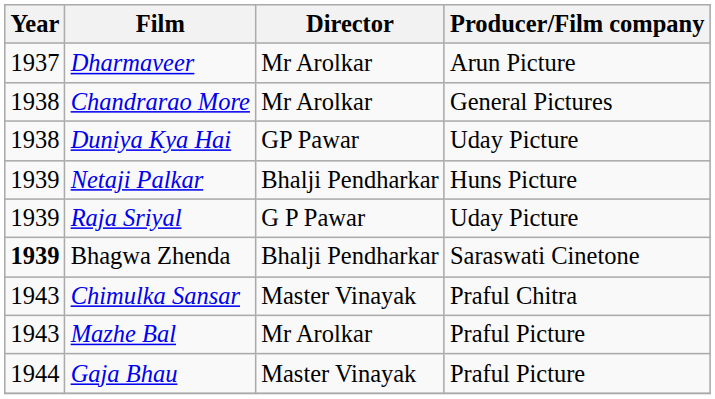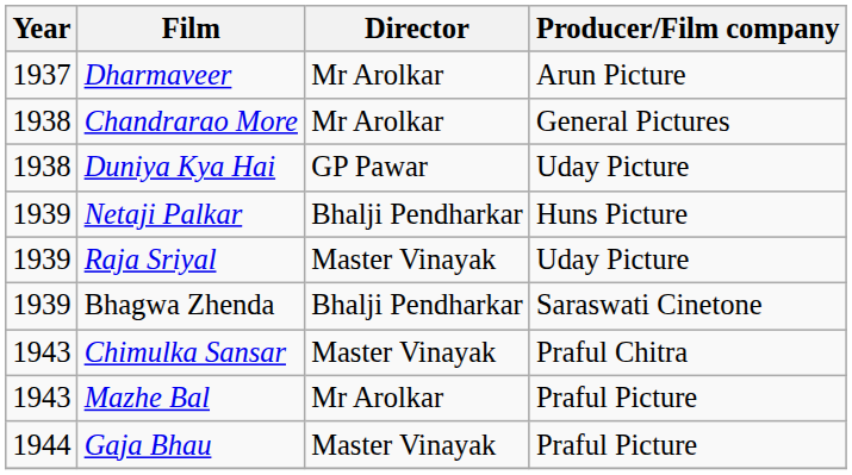Raja Sriyal | Director: G P Pawar -> Master Vinayak
Bhagwa Zhenda | Year: bold -> normal
